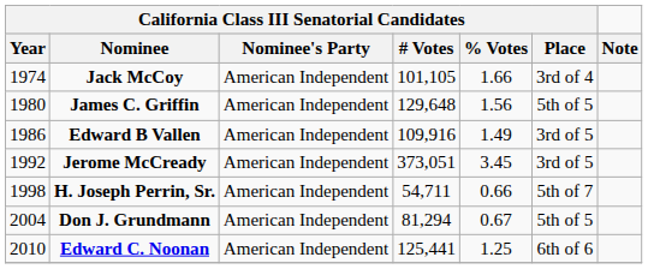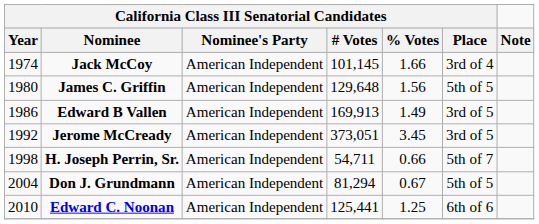Jack McCoy | California Class III Senatorial Candidates / # Votes: 101,105 -> 101,145
Edward B Vallen | California Class III Senatorial Candidates / # Votes: 109,916 -> 169,913
